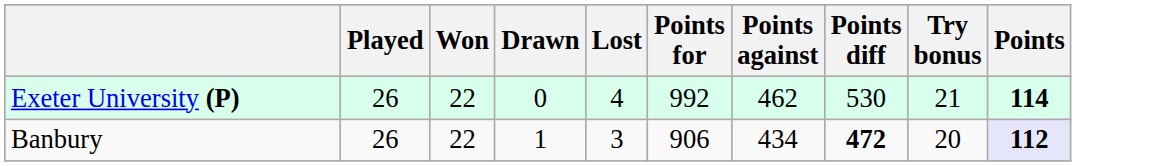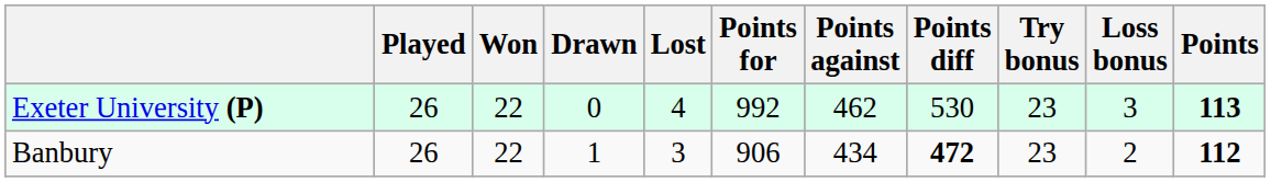+ column: Loss bonus | 3 | 2
Exeter University (P) | Try bonus: 21 -> 23
Exeter University (P) | Points: 114 -> 113
Banbury | Try bonus: 20 -> 23
Banbury | Points: lavender background -> no background
